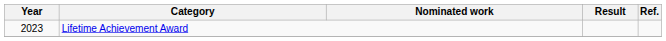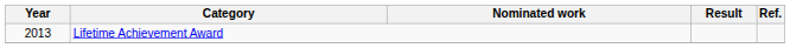Lifetime Achievement Award | Year: 2023 -> 2013
